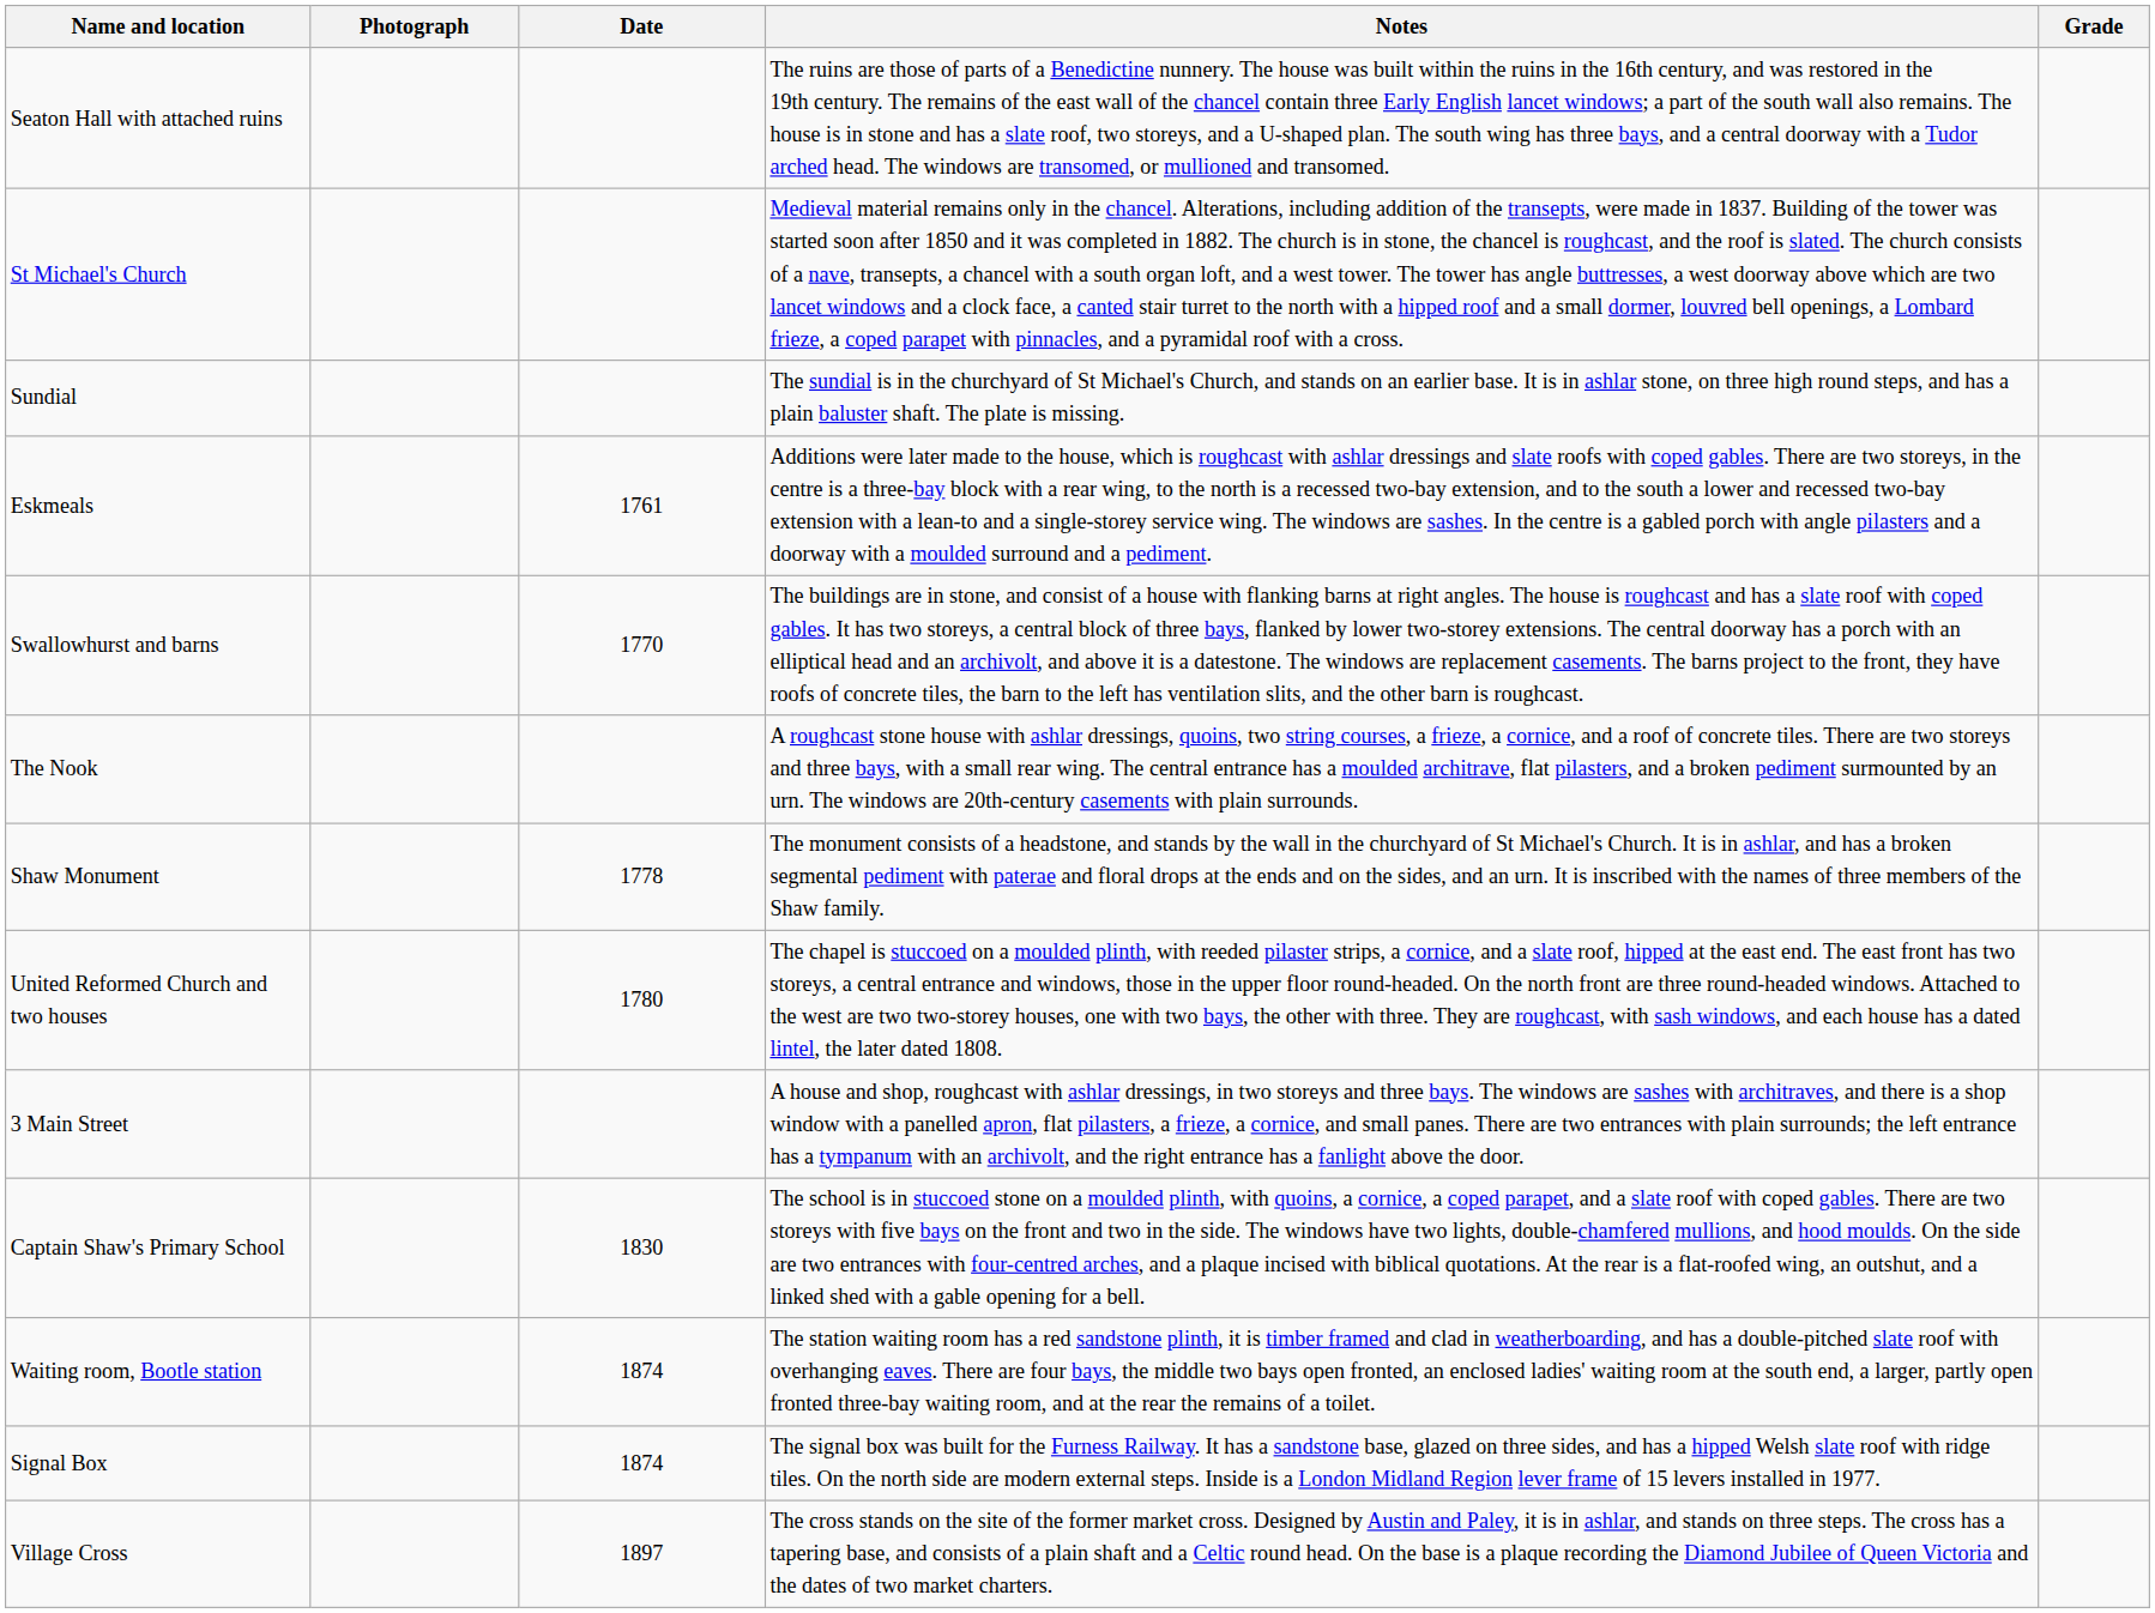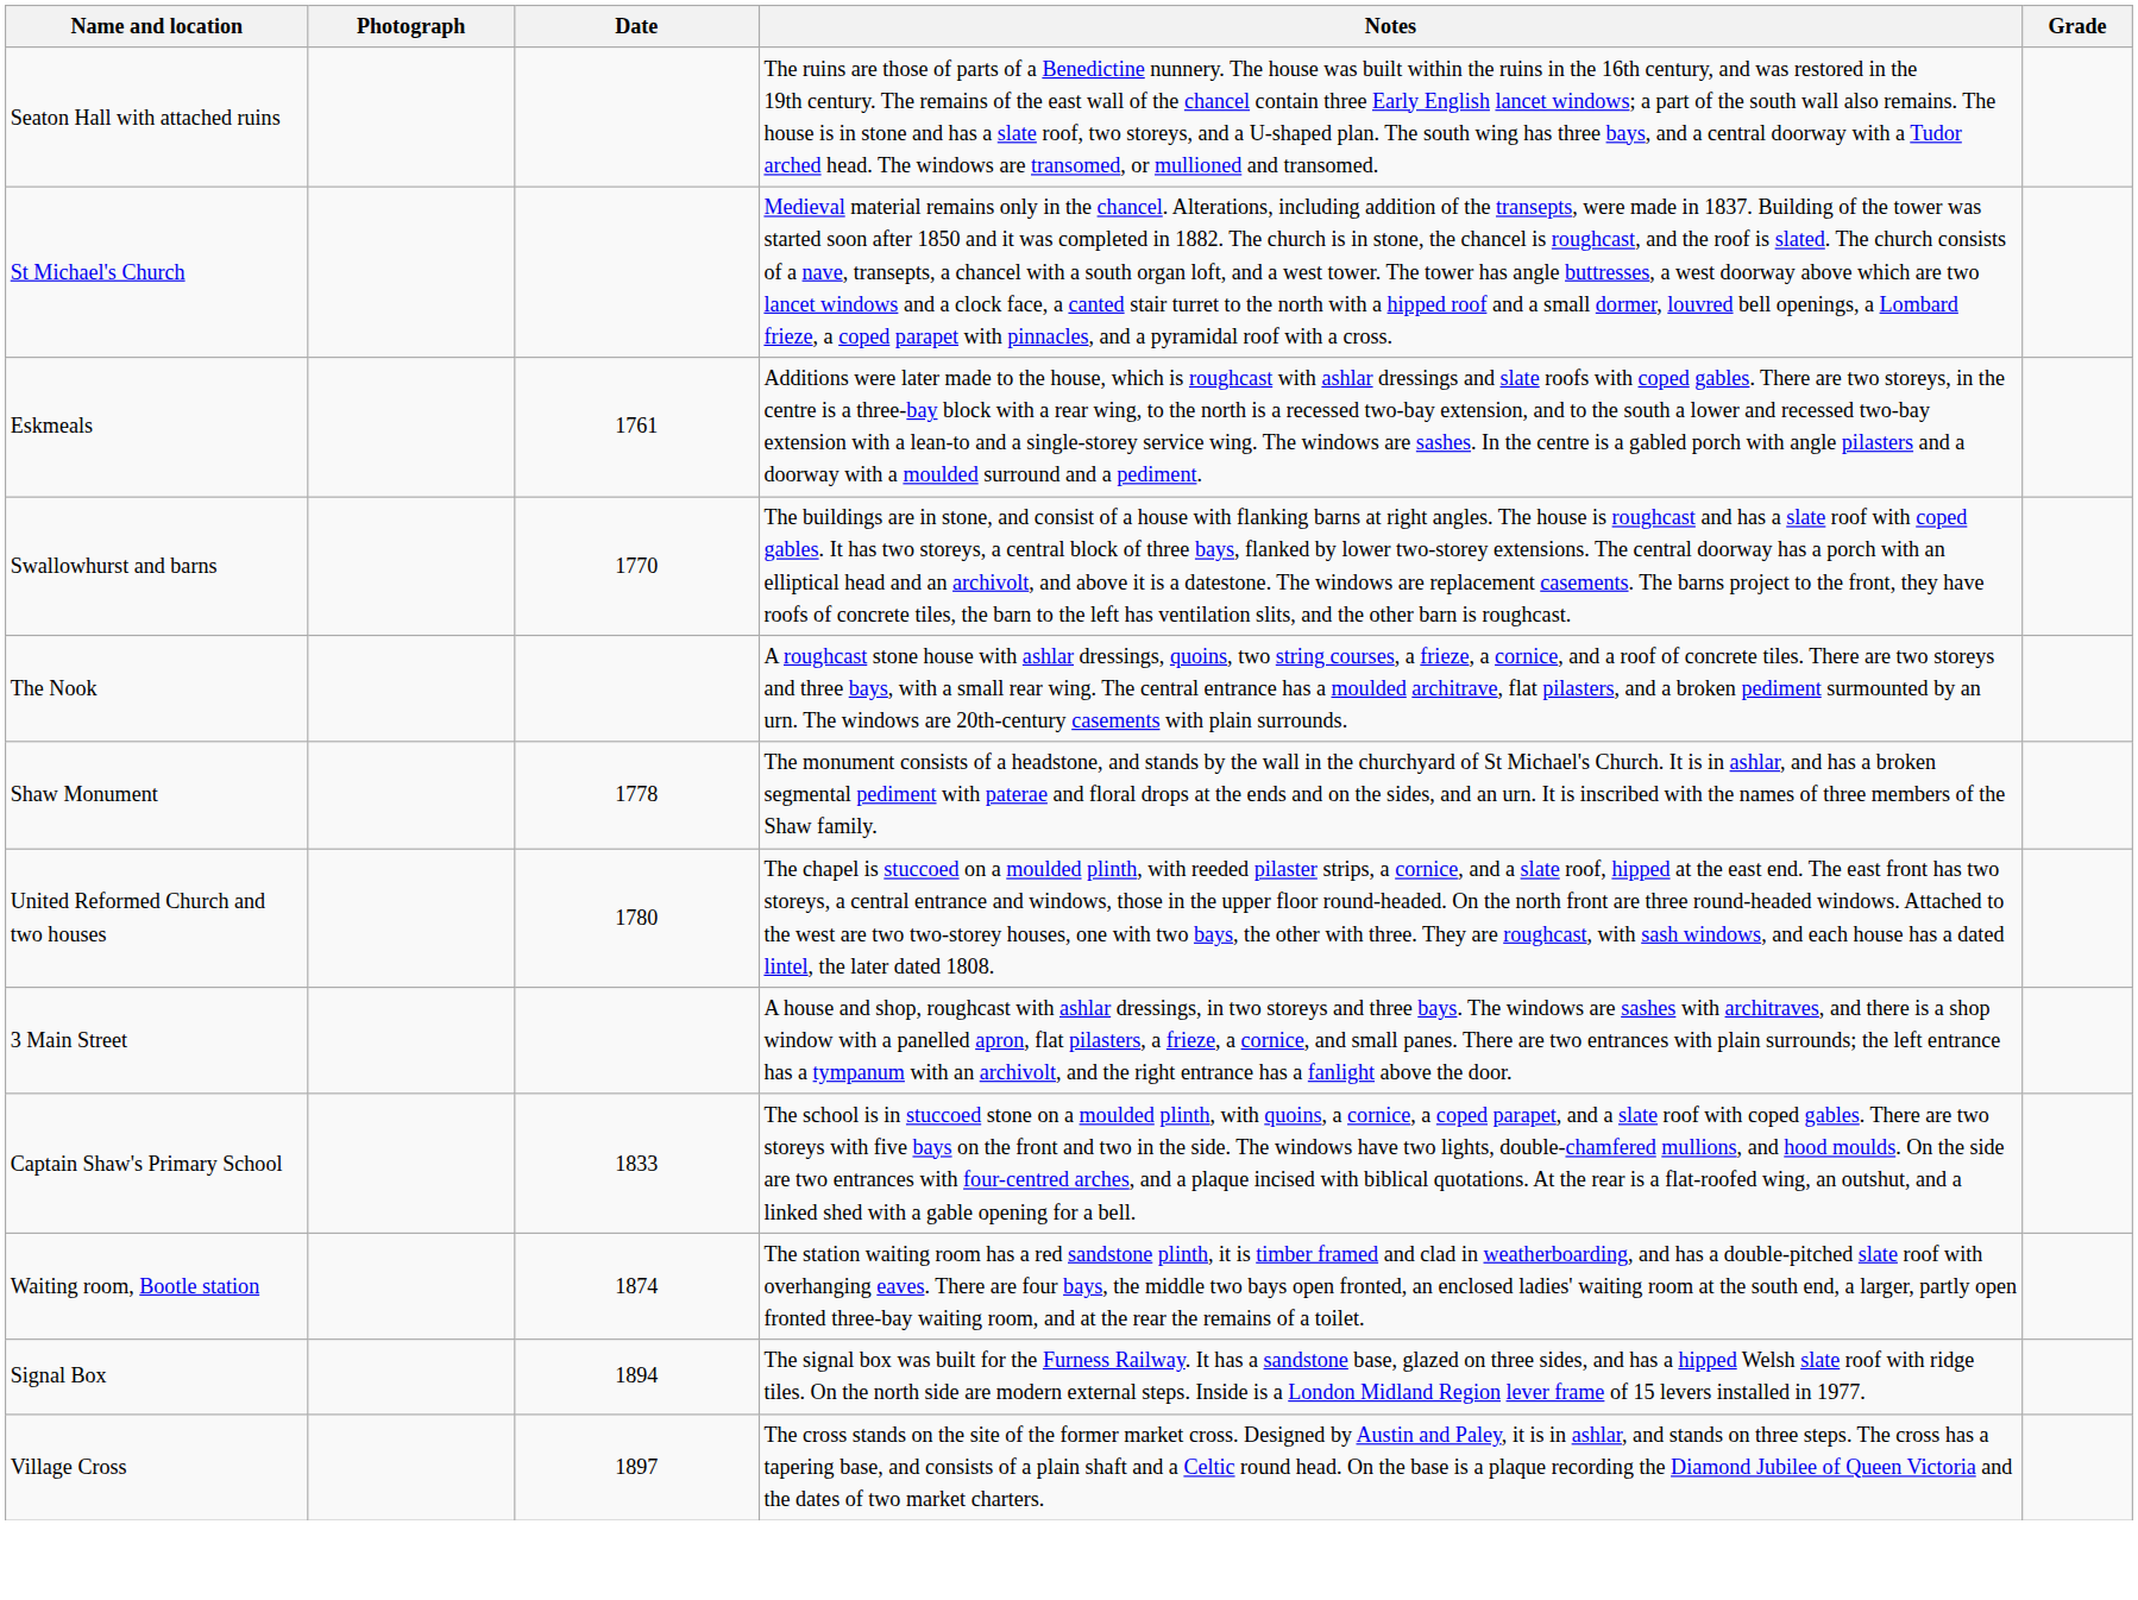- row: Sundial | The sundial is in the churchyard of St Michael's Church, and stands on an earlier base. It is in ashlar stone, on three high round steps, and has a plain baluster shaft. The plate is missing.
Captain Shaw's Primary School | Date: 1830 -> 1833
Signal Box | Date: 1874 -> 1894
